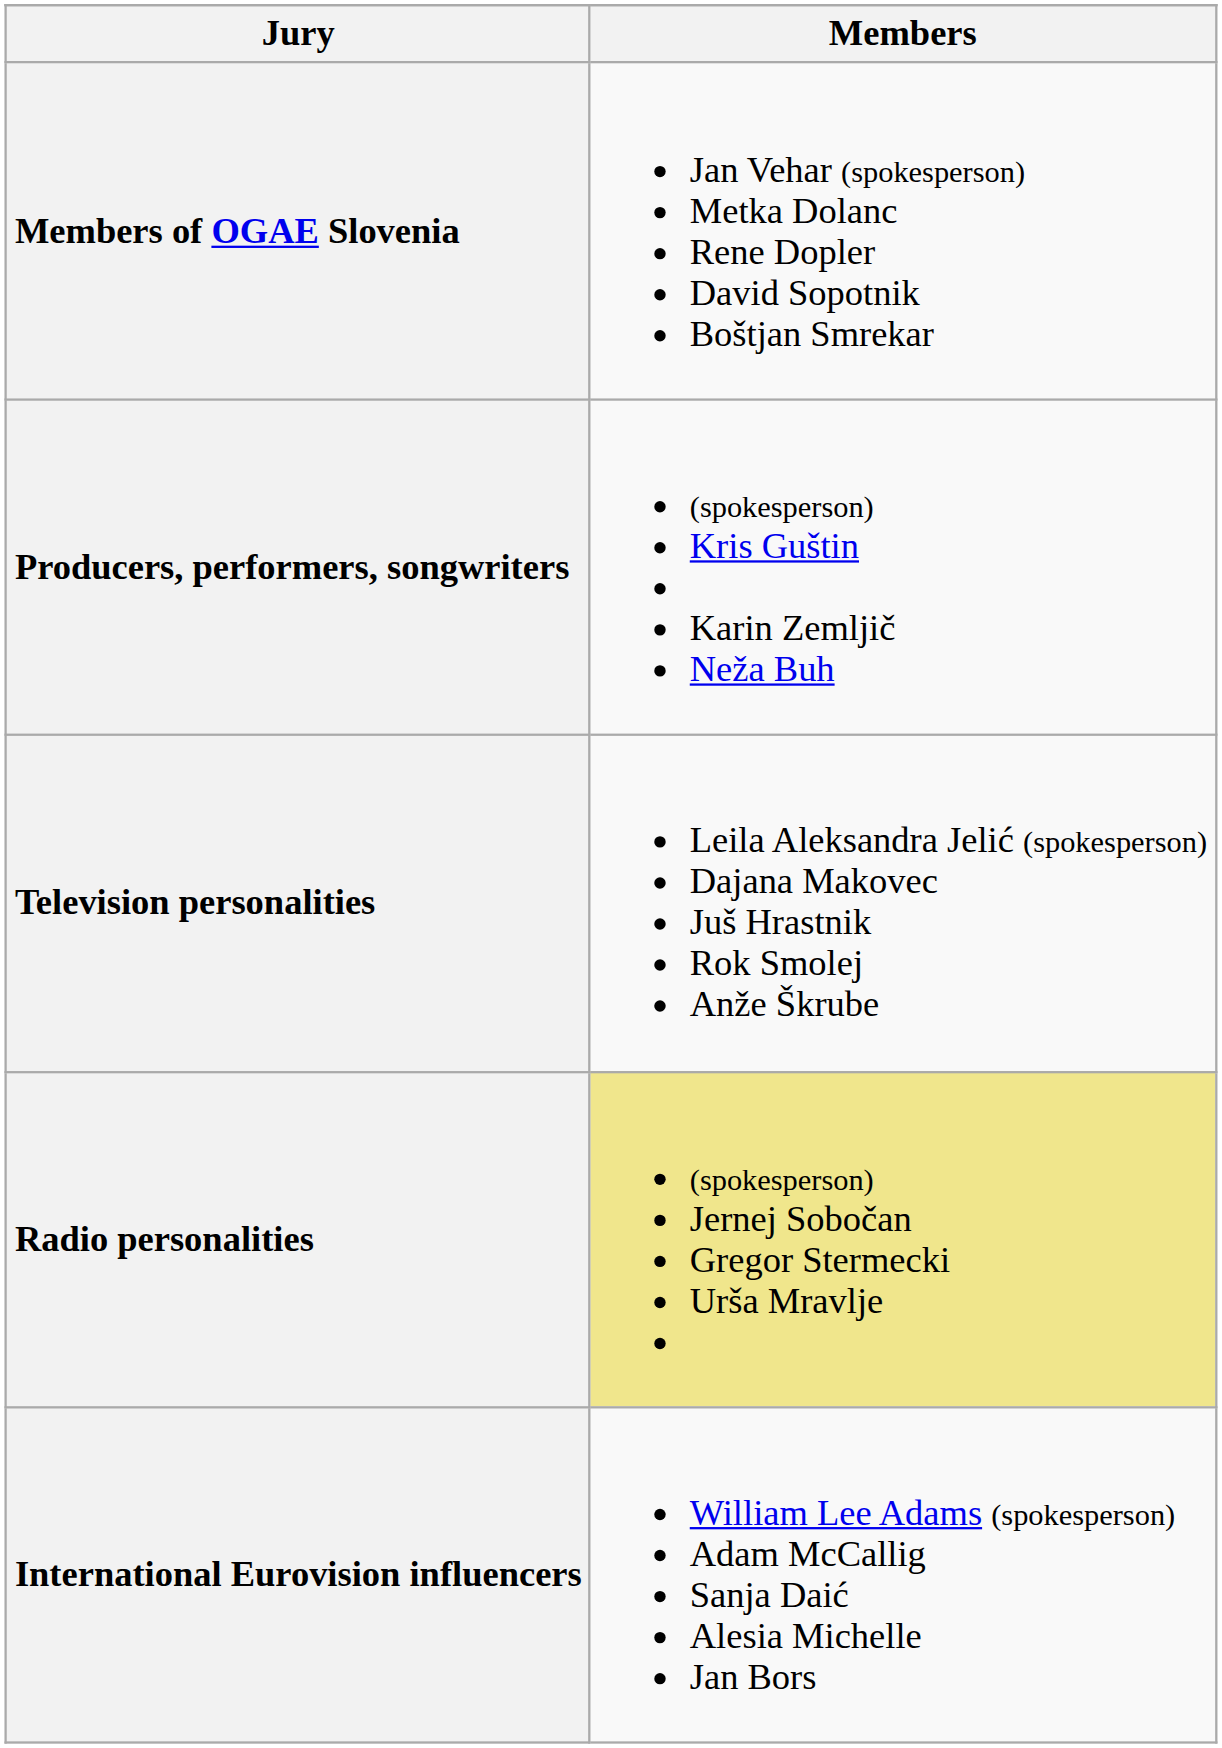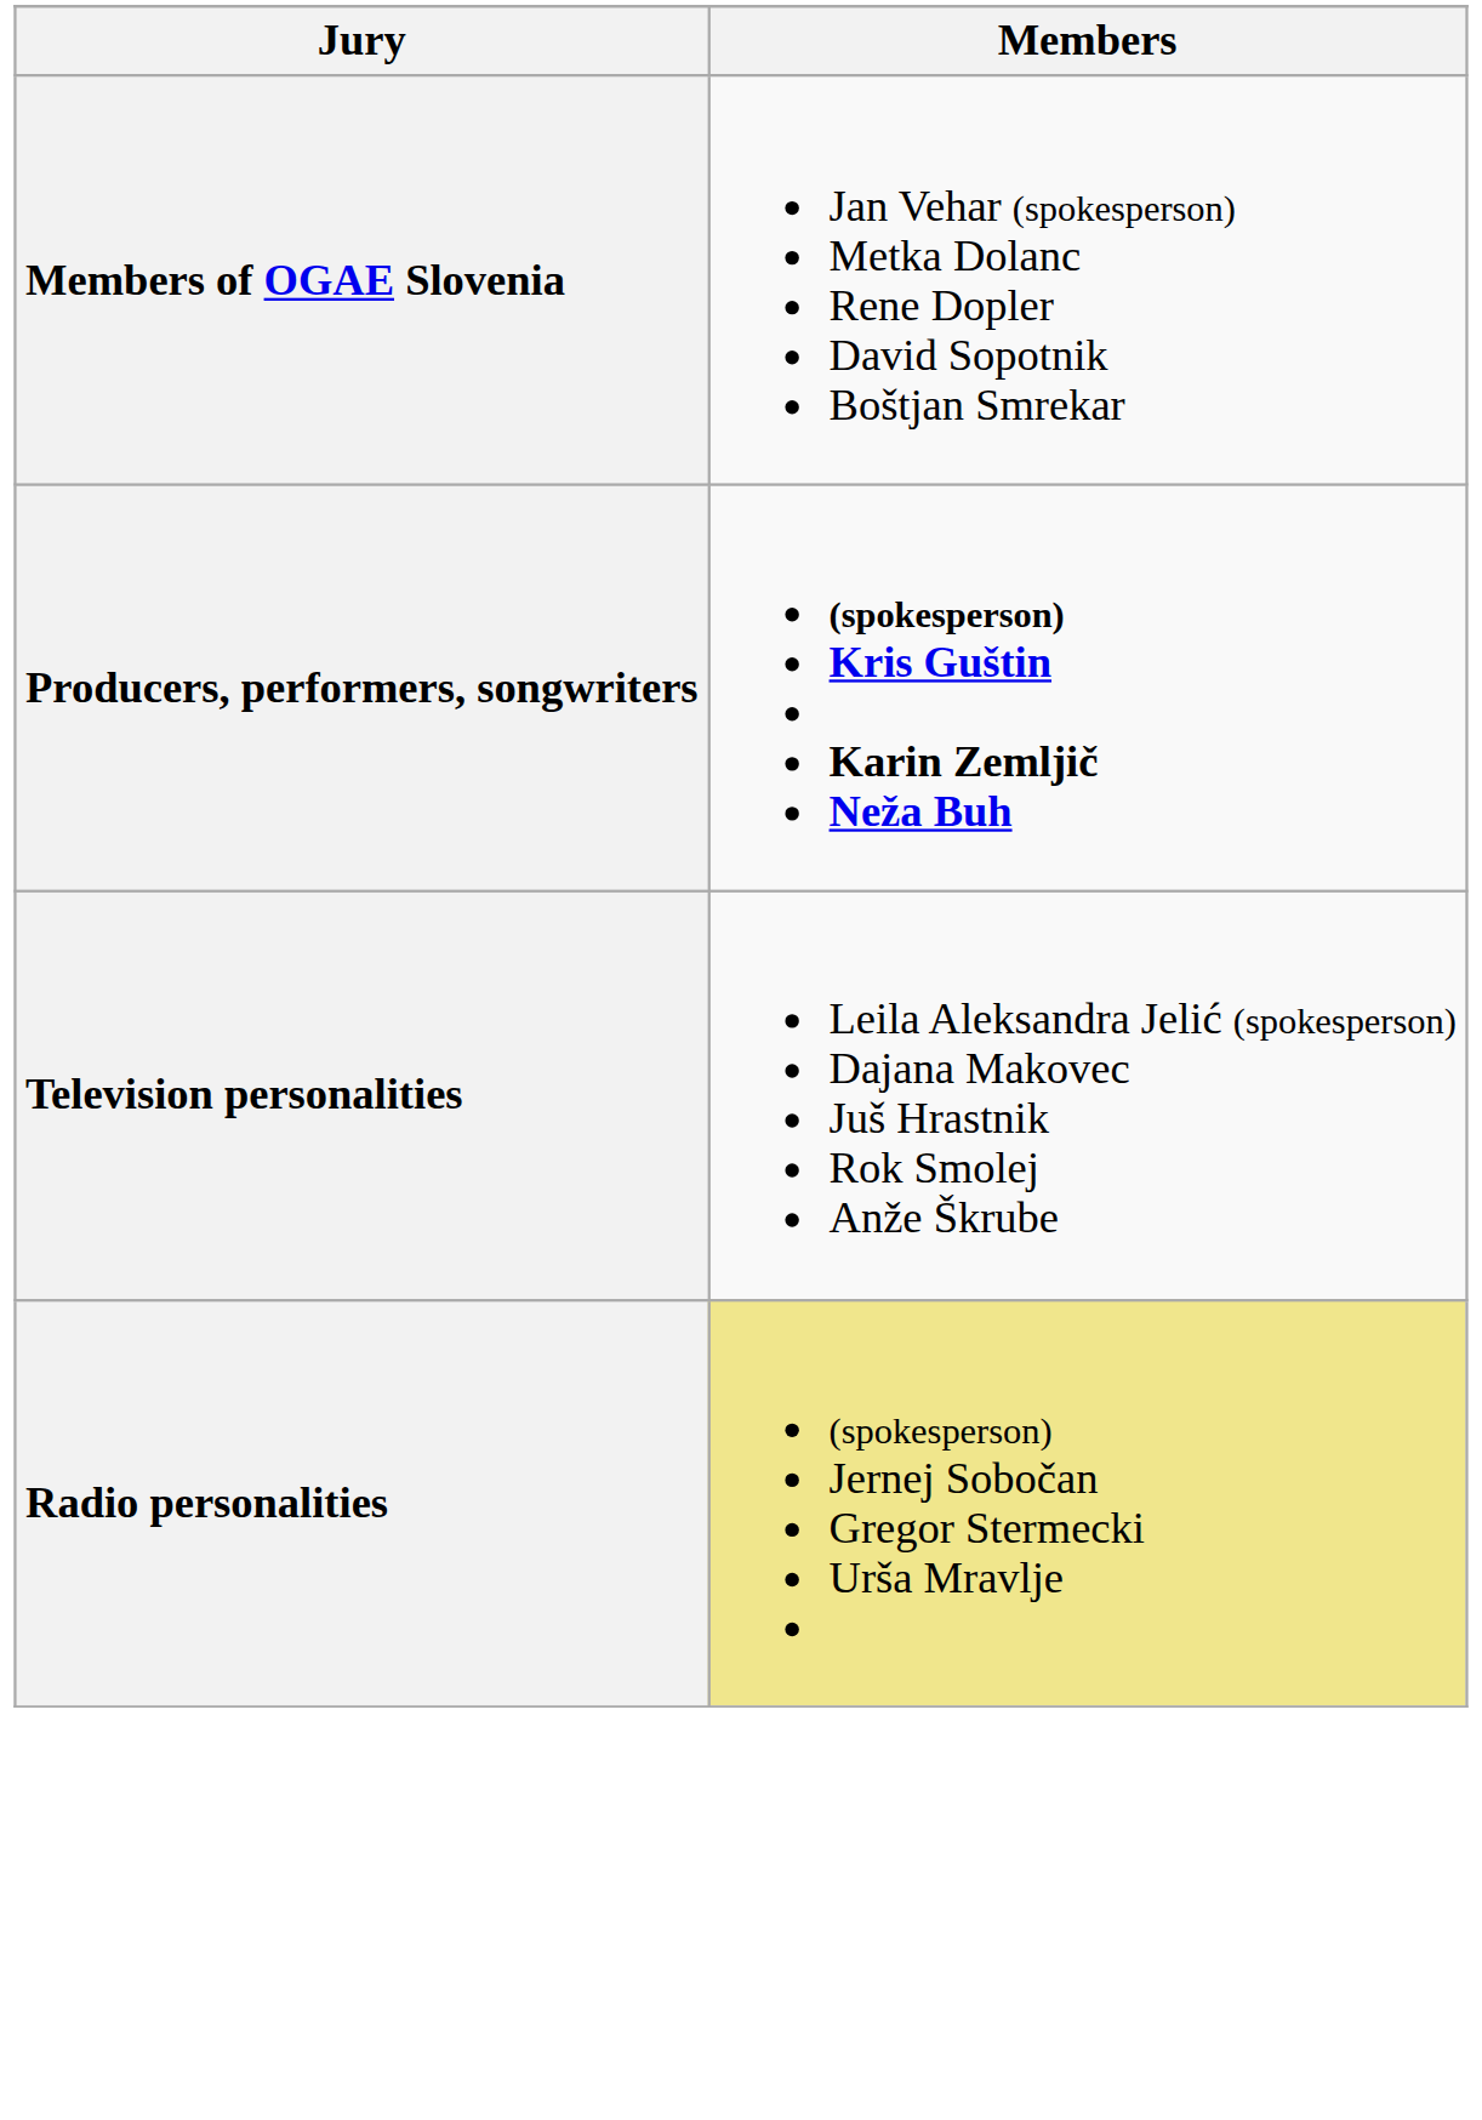Producers, performers, songwriters | Members: normal -> bold
- row: International Eurovision influencers | William Lee Adams (spokesperson) Adam McCallig Sanja Daić Alesia Michelle Jan Bors
